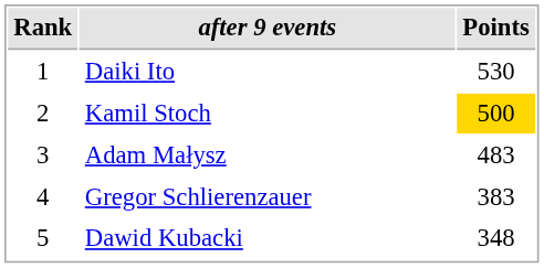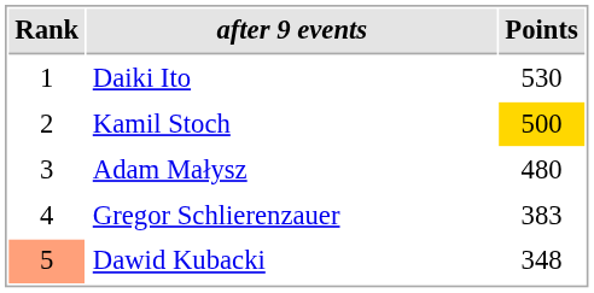Adam Małysz | Points: 483 -> 480
Dawid Kubacki | Rank: no background -> lightsalmon background
